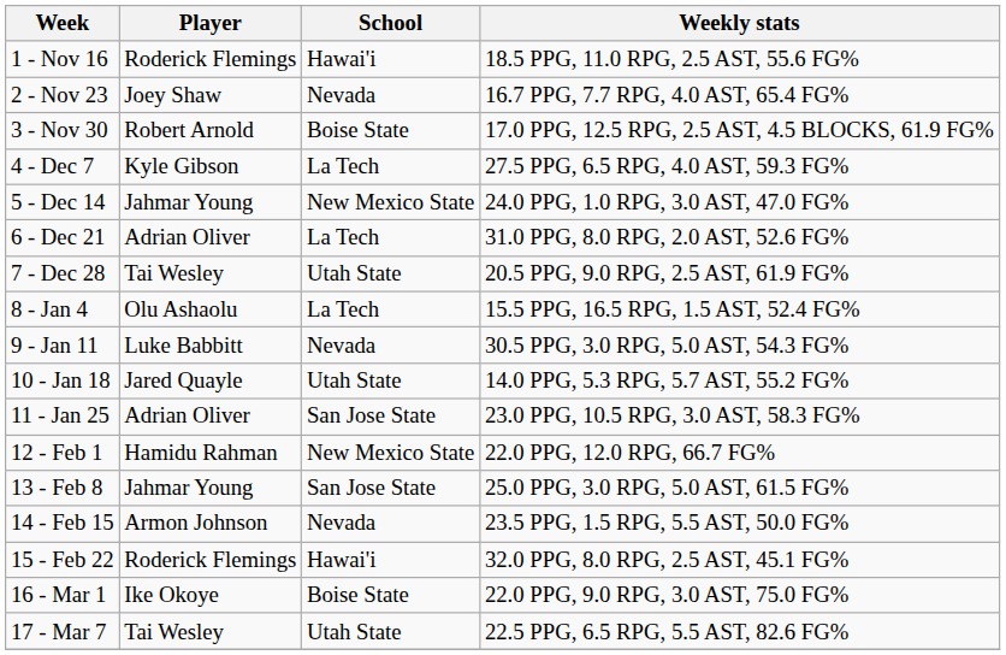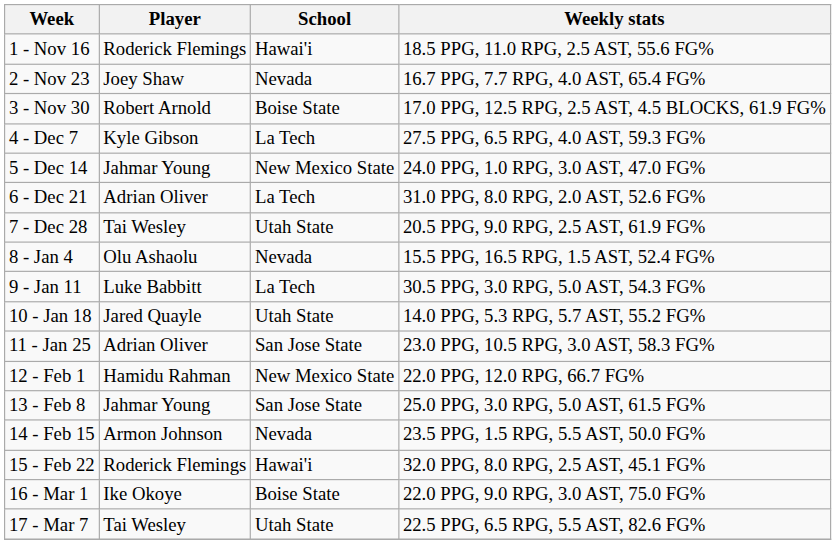8 - Jan 4 | School: La Tech -> Nevada
9 - Jan 11 | School: Nevada -> La Tech
